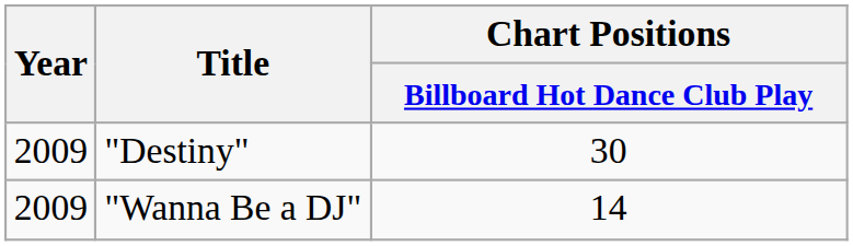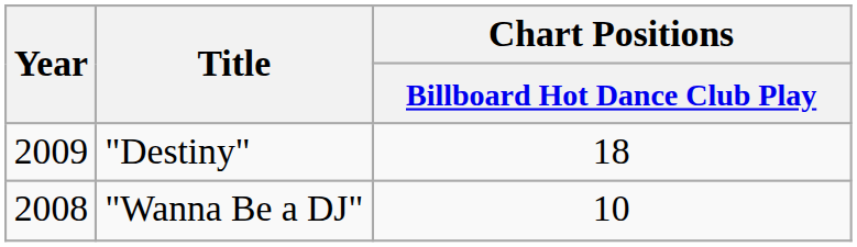"Destiny" | Chart Positions / Billboard Hot Dance Club Play: 30 -> 18
"Wanna Be a DJ" | Year: 2009 -> 2008
"Wanna Be a DJ" | Chart Positions / Billboard Hot Dance Club Play: 14 -> 10
